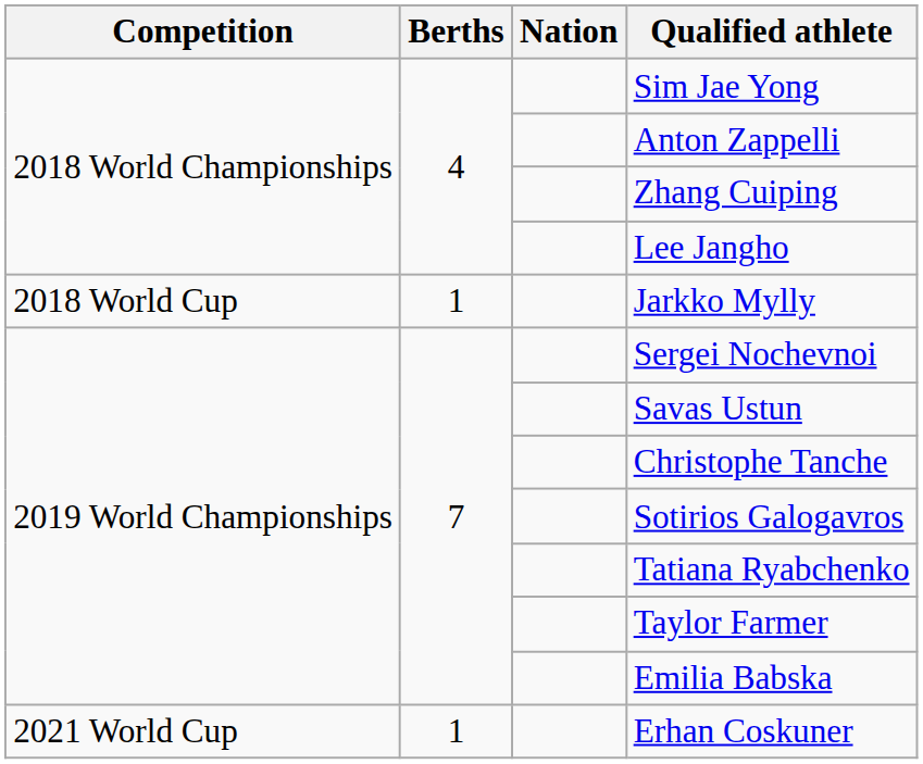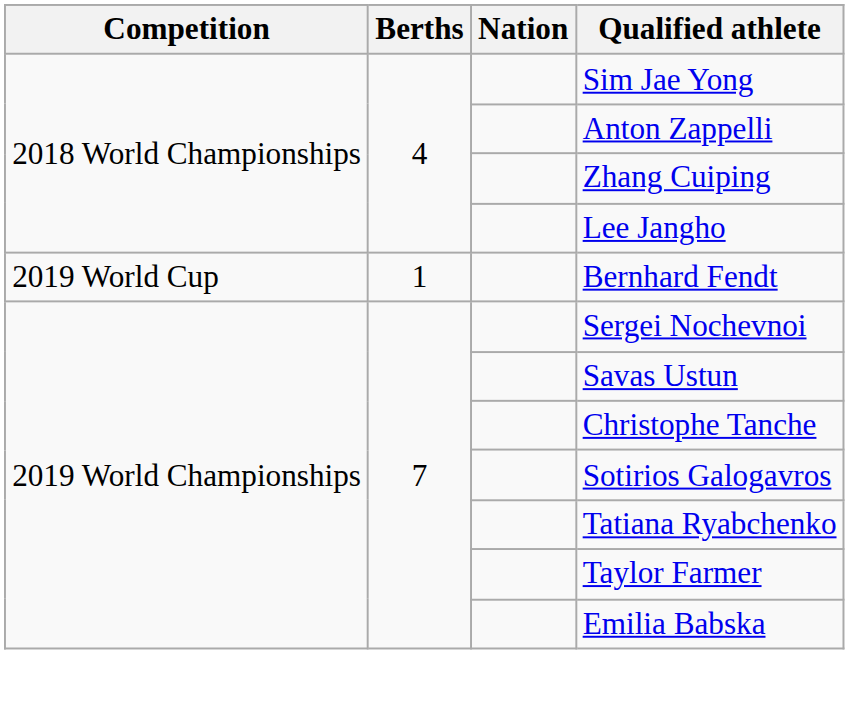- row: 2018 World Cup | 1 | Jarkko Mylly
+ row: 2019 World Cup | 1 | Bernhard Fendt
- row: 2021 World Cup | 1 | Erhan Coskuner
